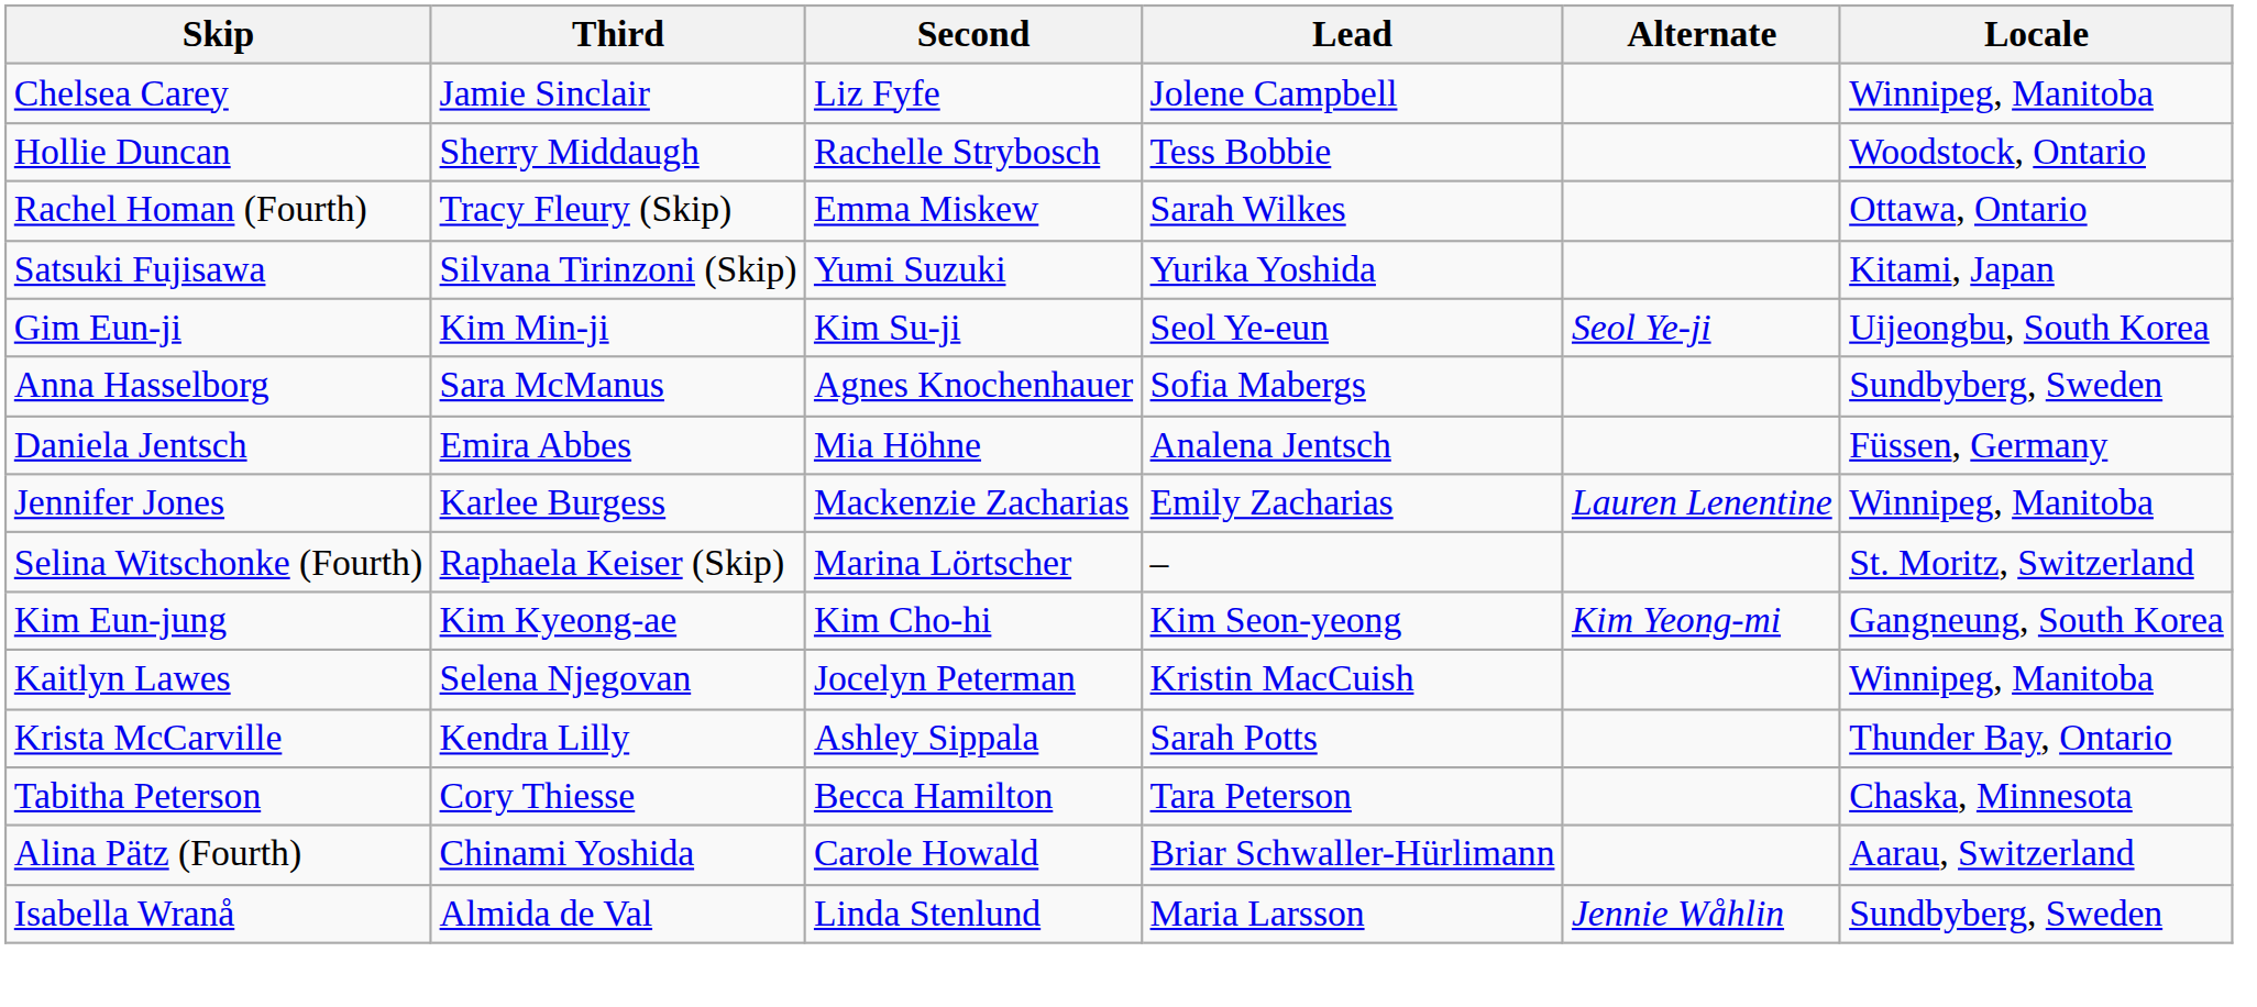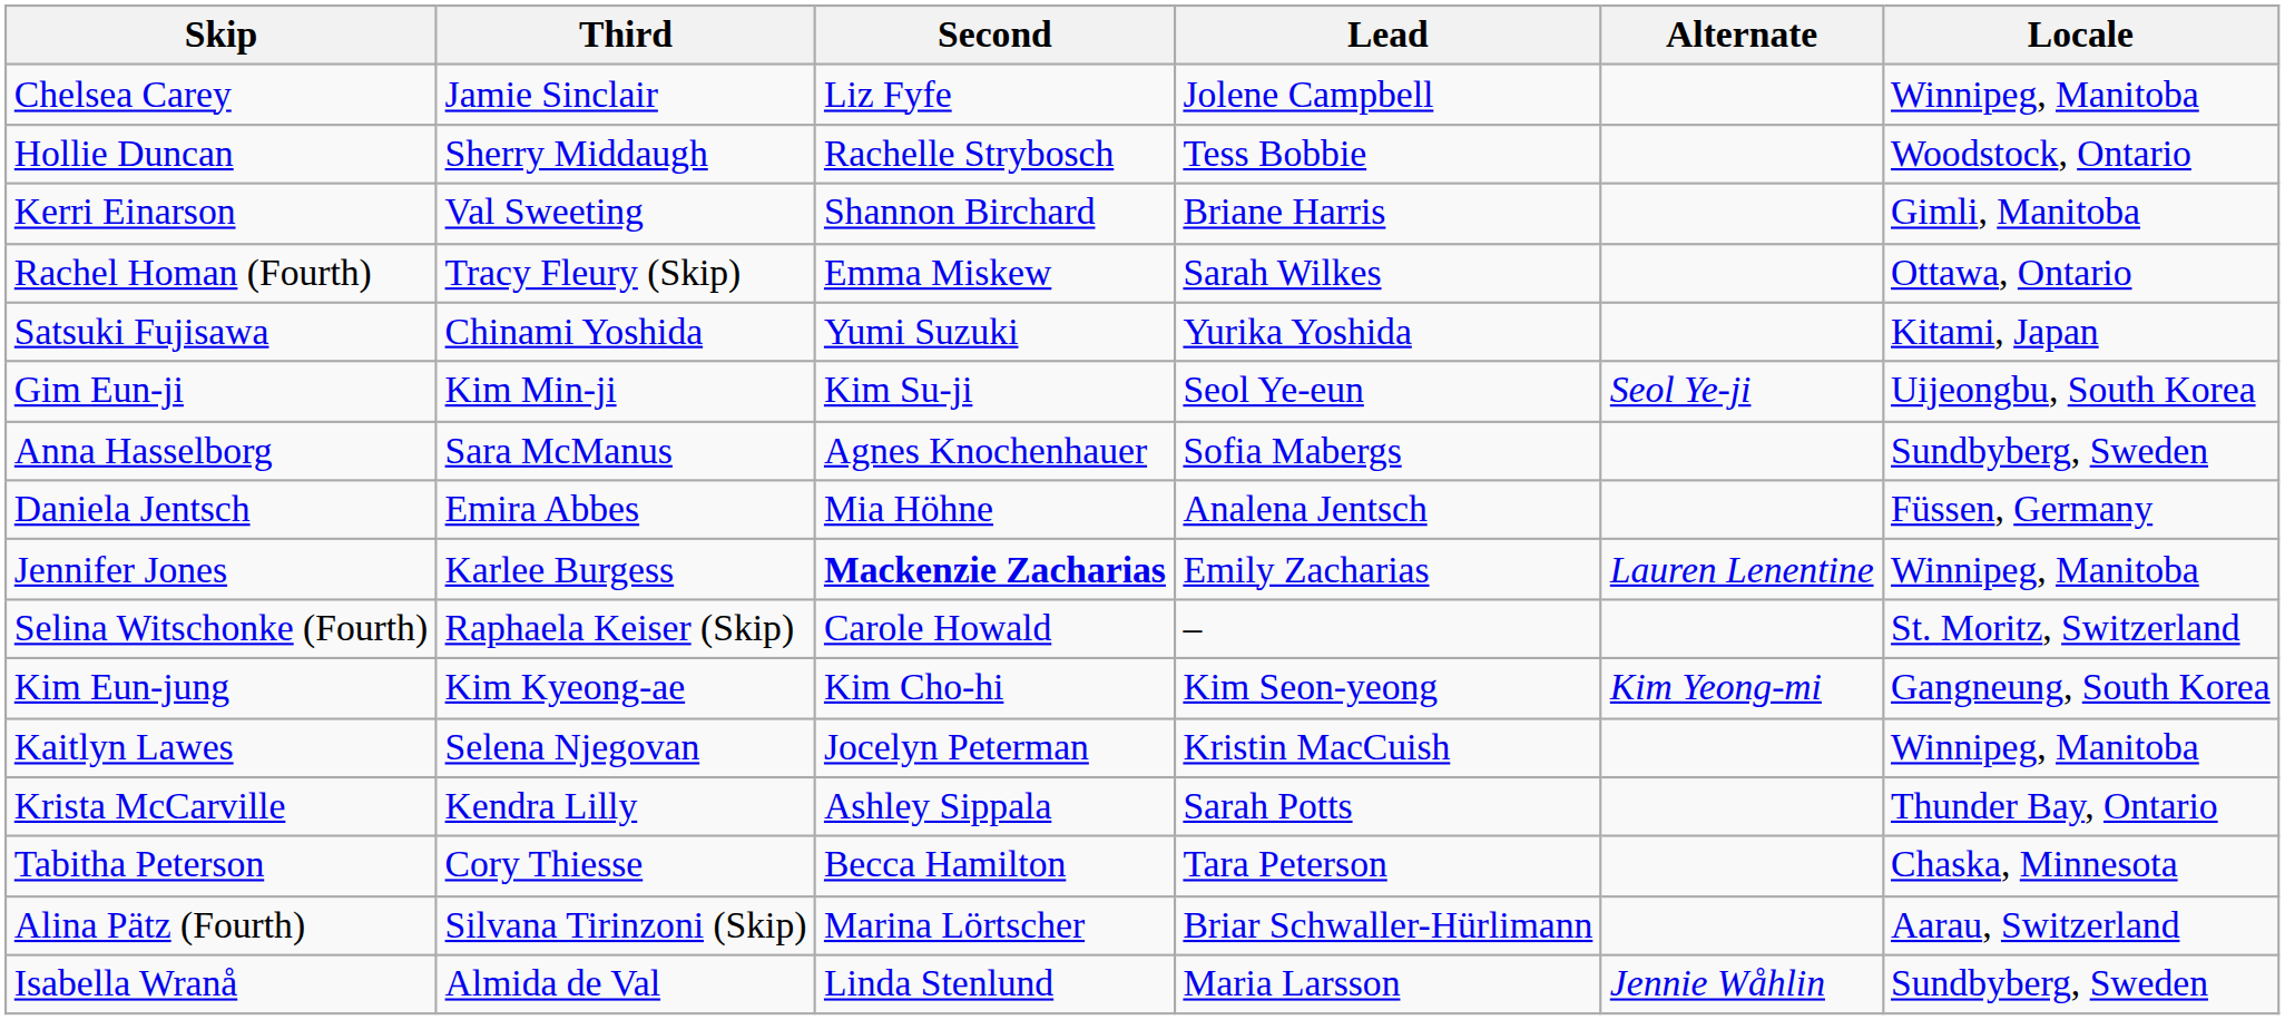+ row: Kerri Einarson | Val Sweeting | Shannon Birchard | Briane Harris | Gimli, Manitoba
Satsuki Fujisawa | Third: Silvana Tirinzoni (Skip) -> Chinami Yoshida
Jennifer Jones | Second: normal -> bold
Selina Witschonke (Fourth) | Second: Marina Lörtscher -> Carole Howald
Alina Pätz (Fourth) | Third: Chinami Yoshida -> Silvana Tirinzoni (Skip)
Alina Pätz (Fourth) | Second: Carole Howald -> Marina Lörtscher
